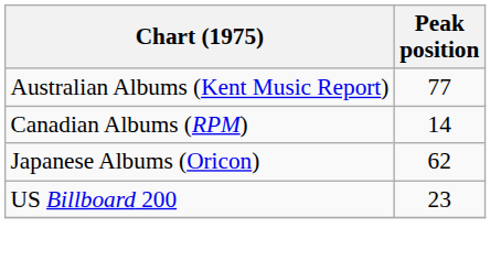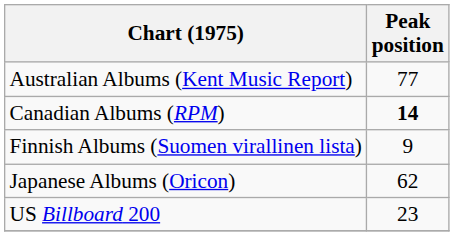Canadian Albums (RPM) | Peak position: normal -> bold
+ row: Finnish Albums (Suomen virallinen lista) | 9
